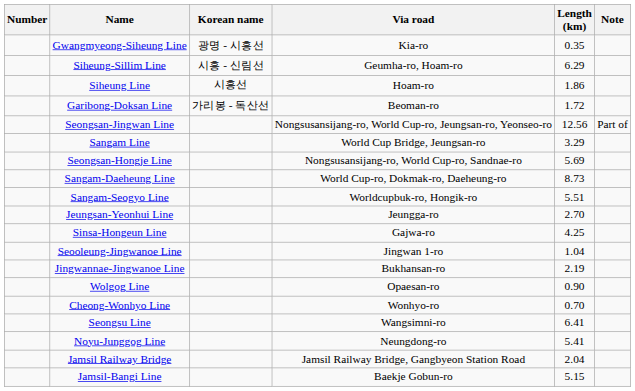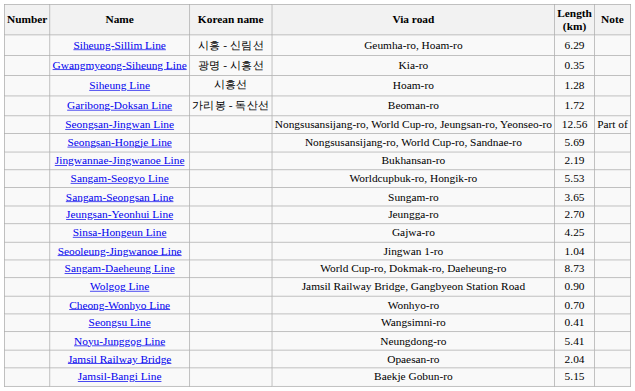rows swapped: Gwangmyeong-Siheung Line <-> Siheung-Sillim Line
Siheung Line | Length (km): 1.86 -> 1.28
- row: Sangam Line | World Cup Bridge, Jeungsan-ro | 3.29
rows swapped: Sangam-Daeheung Line <-> Jingwannae-Jingwanoe Line
Sangam-Seogyo Line | Length (km): 5.51 -> 5.53
+ row: Sangam-Seongsan Line | Sungam-ro | 3.65
Wolgog Line | Via road: Opaesan-ro -> Jamsil Railway Bridge, Gangbyeon Station Road
Seongsu Line | Length (km): 6.41 -> 0.41
Jamsil Railway Bridge | Via road: Jamsil Railway Bridge, Gangbyeon Station Road -> Opaesan-ro
